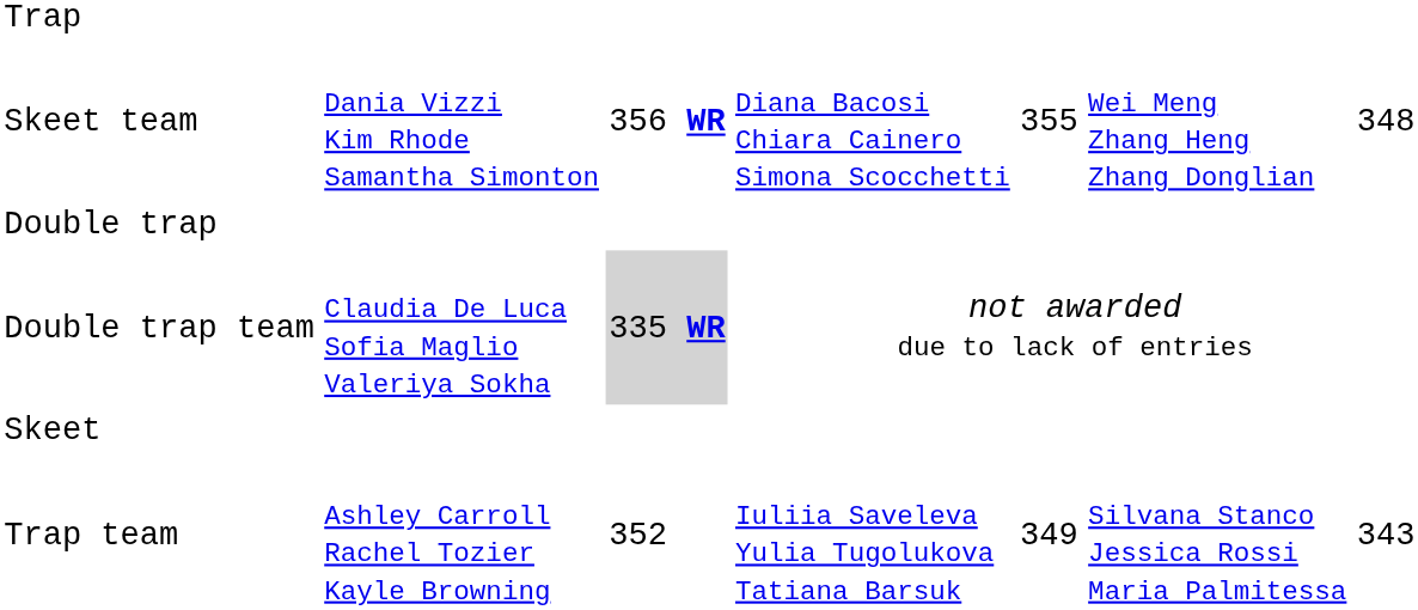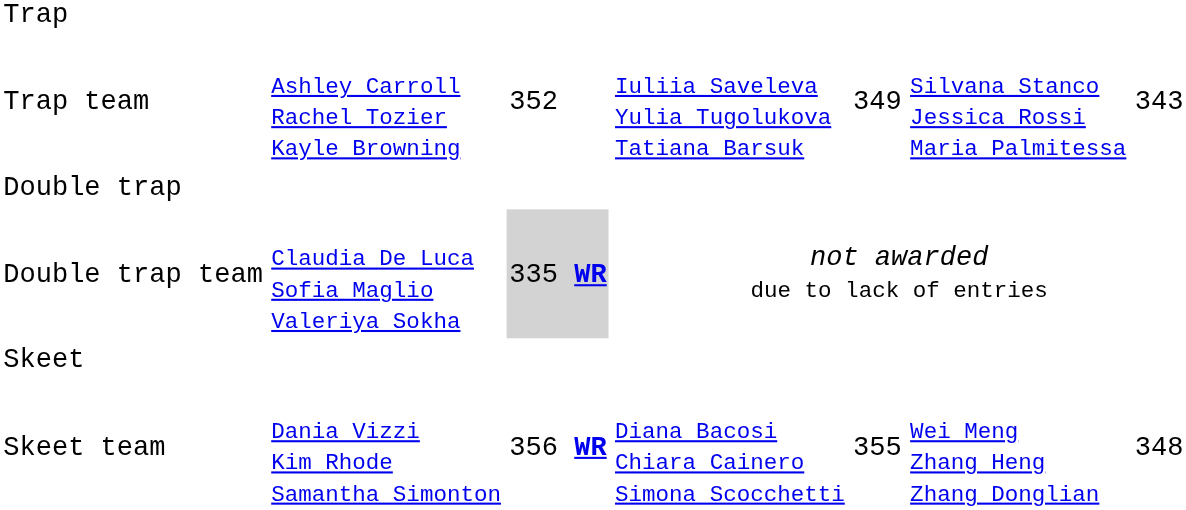rows swapped: Trap team <-> Skeet team
